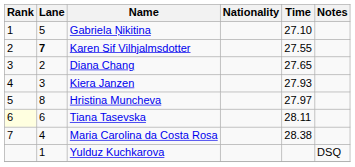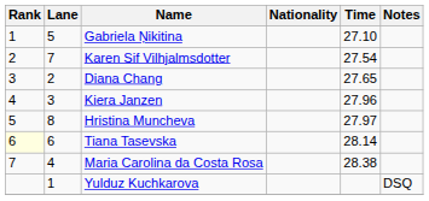Karen Sif Vilhjalmsdotter | Lane: bold -> normal
Karen Sif Vilhjalmsdotter | Time: 27.55 -> 27.54
Kiera Janzen | Time: 27.93 -> 27.96
Tiana Tasevska | Time: 28.11 -> 28.14
